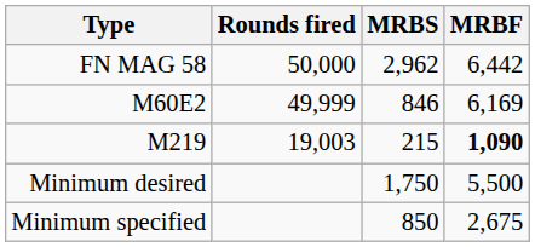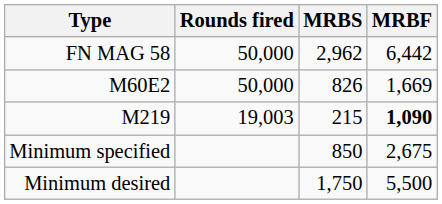M60E2 | Rounds fired: 49,999 -> 50,000
M60E2 | MRBS: 846 -> 826
M60E2 | MRBF: 6,169 -> 1,669
rows swapped: Minimum specified <-> Minimum desired
